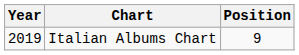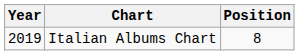Italian Albums Chart | Position: 9 -> 8
